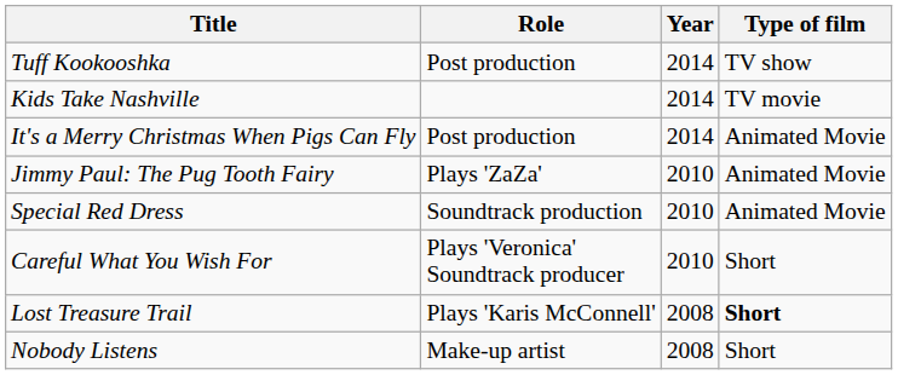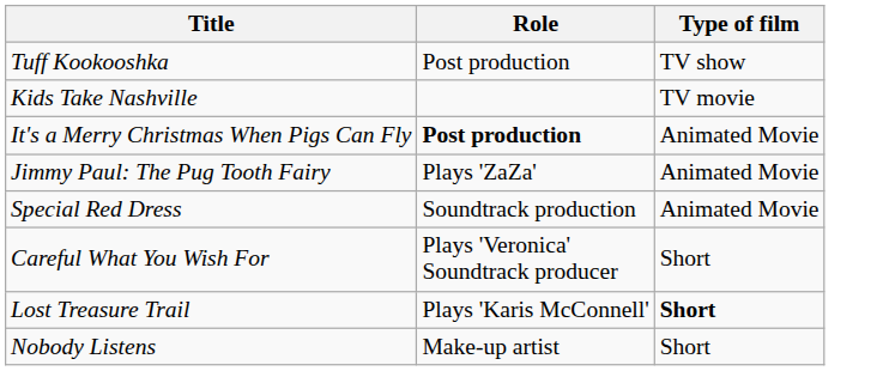- column: Year | 2014 | 2014 | 2014 | 2010 | 2010 | 2010 | 2008 | 2008
It's a Merry Christmas When Pigs Can Fly | Role: normal -> bold
